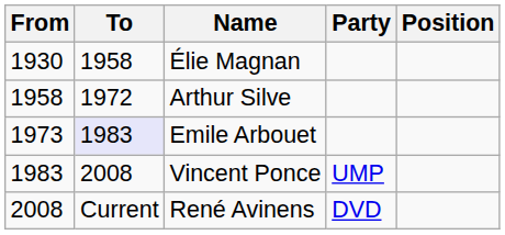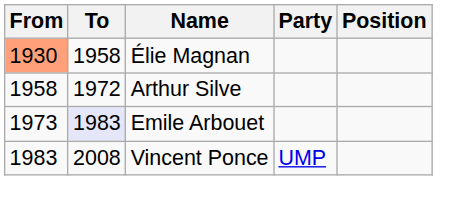Élie Magnan | From: no background -> lightsalmon background
- row: 2008 | Current | René Avinens | DVD
